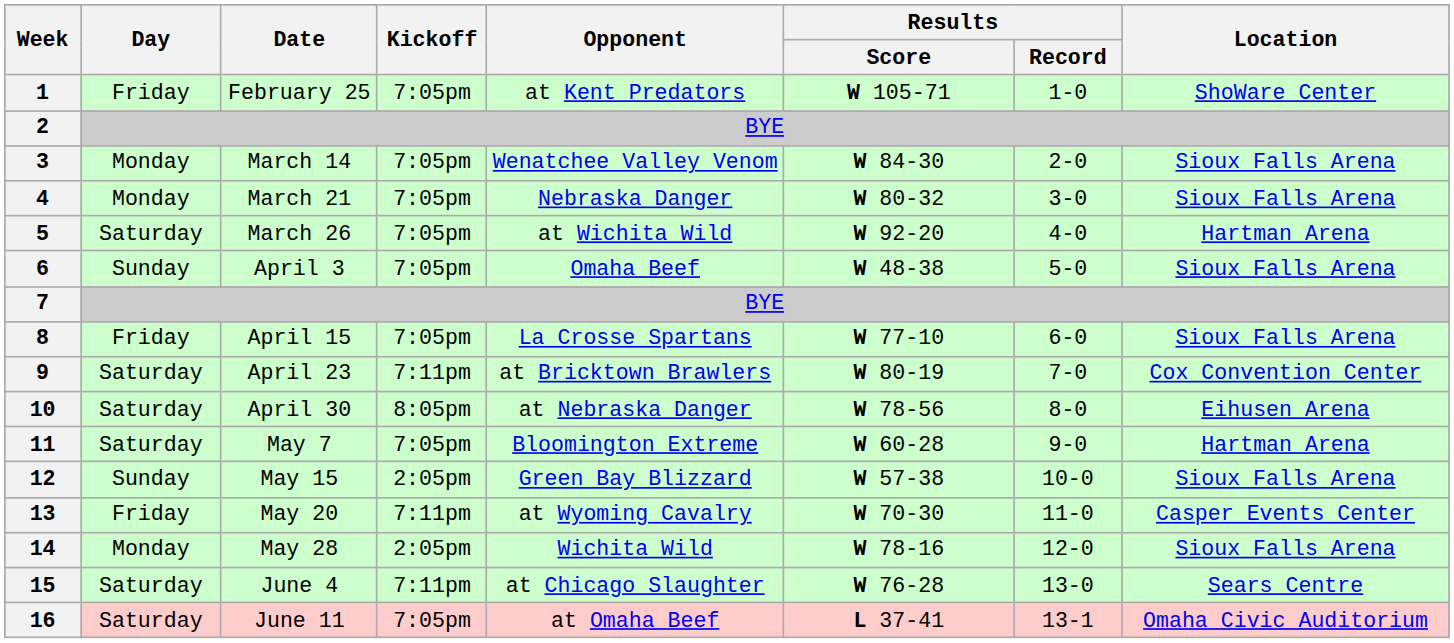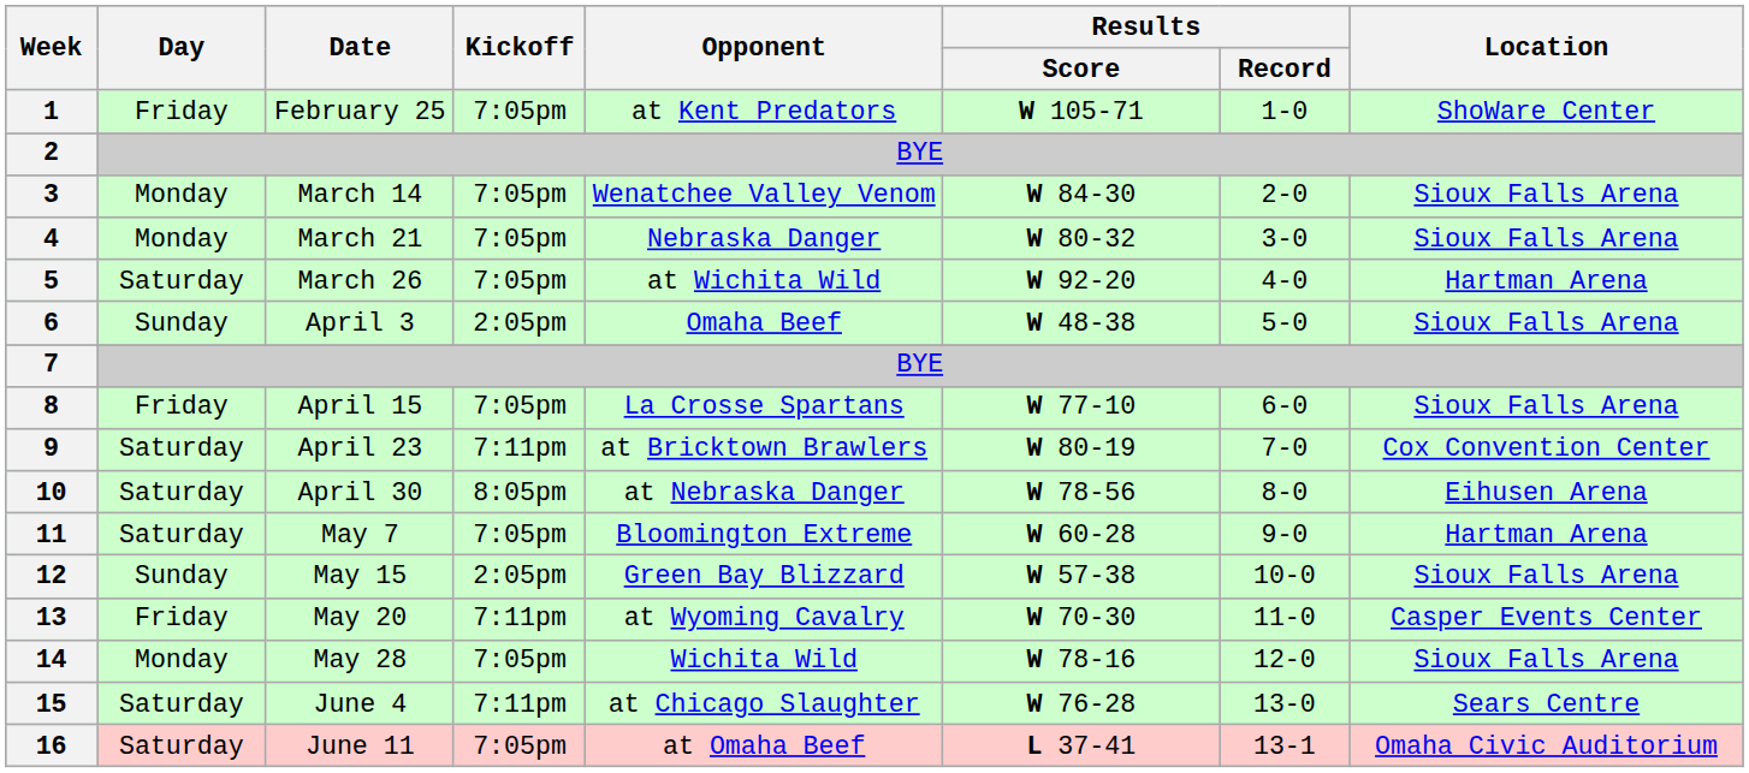6 | Kickoff: 7:05pm -> 2:05pm
14 | Kickoff: 2:05pm -> 7:05pm
